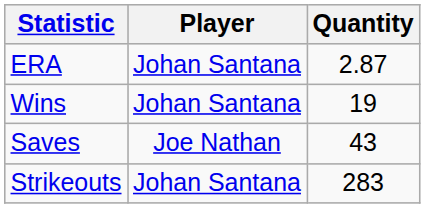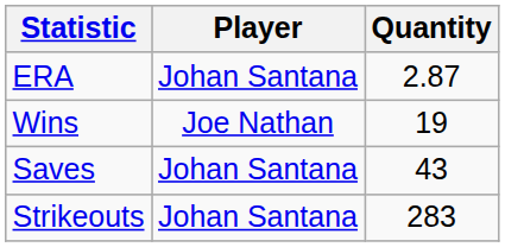Wins | Player: Johan Santana -> Joe Nathan
Saves | Player: Joe Nathan -> Johan Santana
